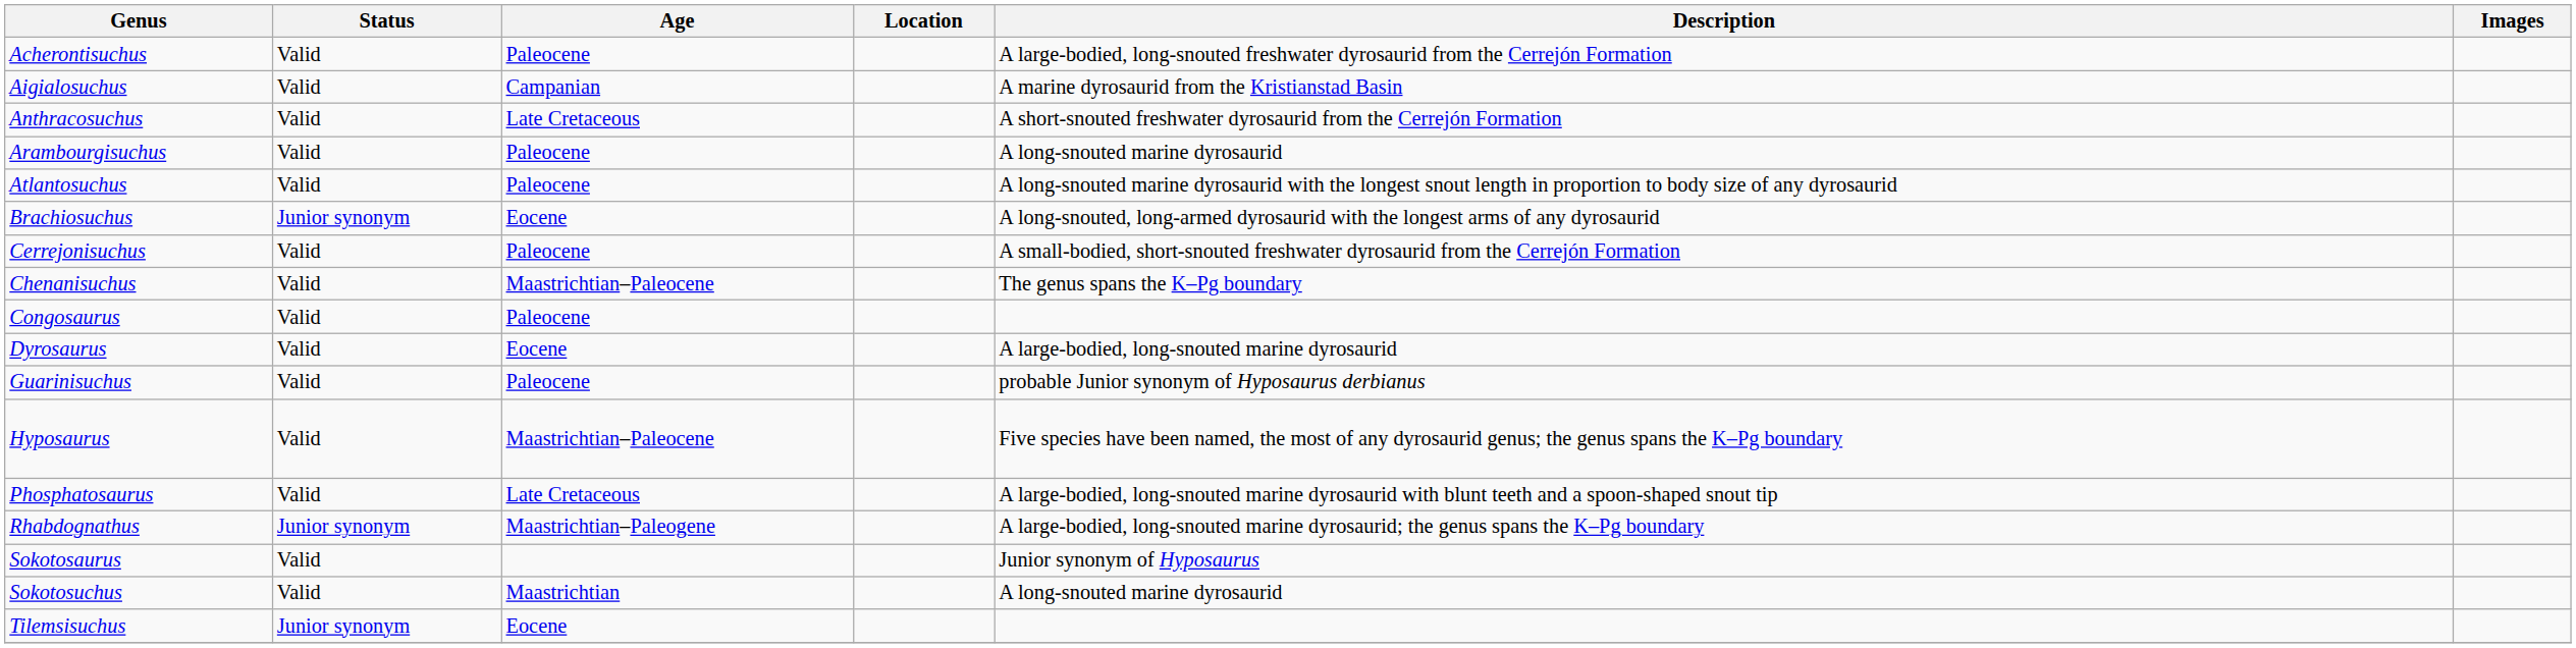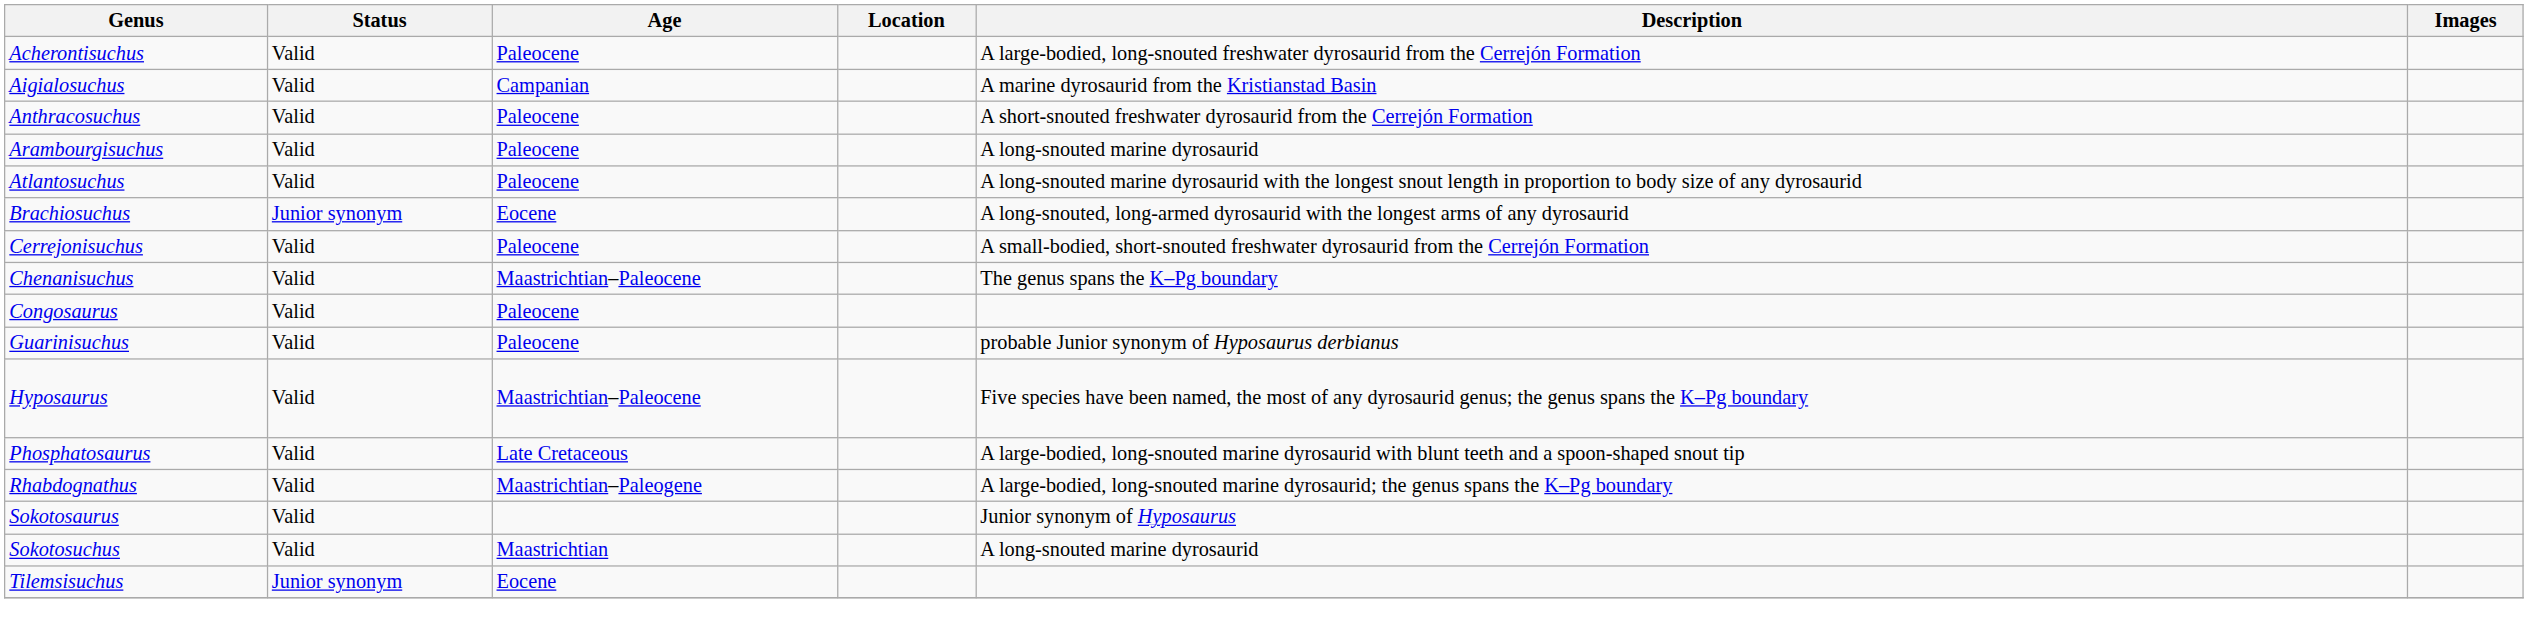Anthracosuchus | Age: Late Cretaceous -> Paleocene
- row: Dyrosaurus | Valid | Eocene | A large-bodied, long-snouted marine dyrosaurid
Rhabdognathus | Status: Junior synonym -> Valid
